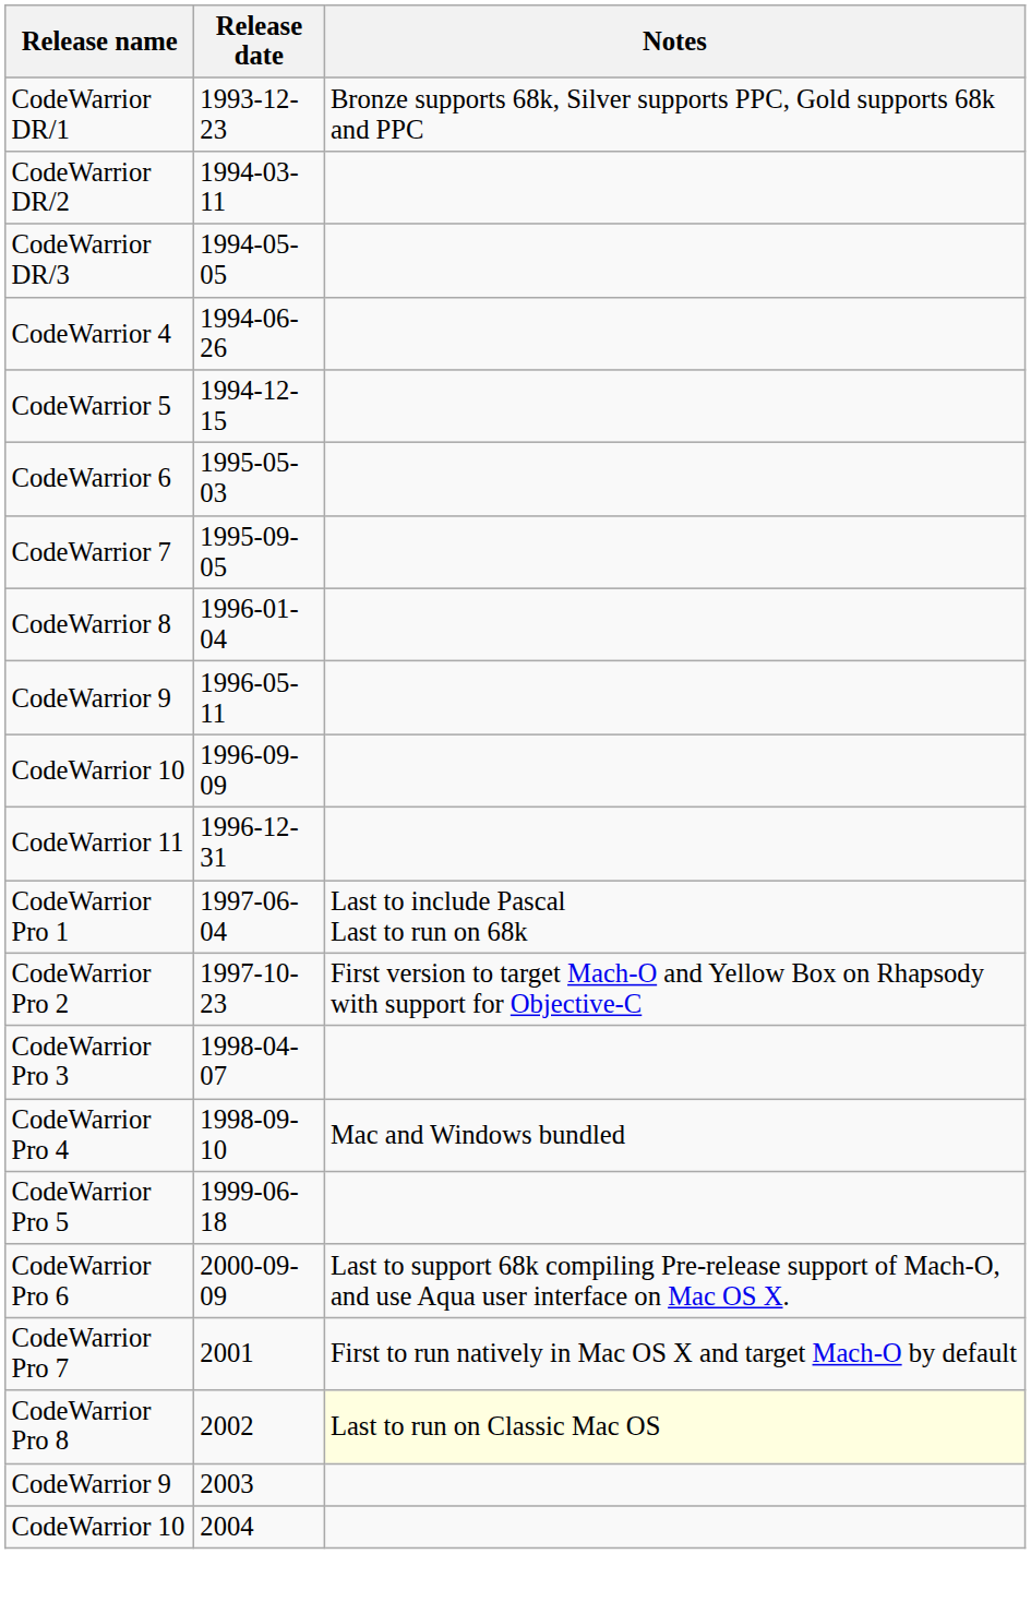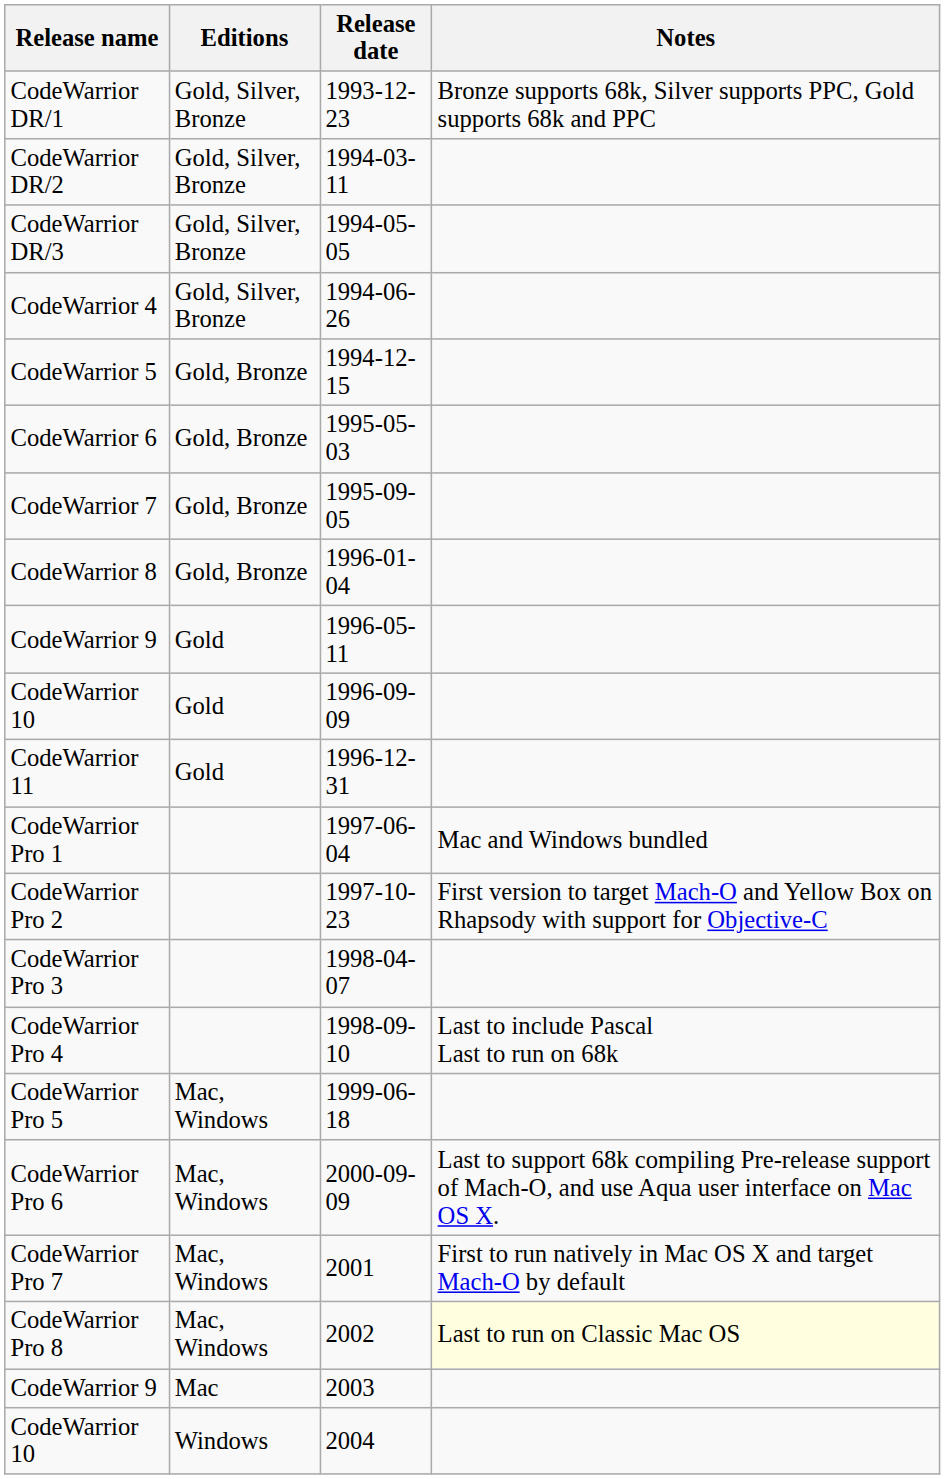+ column: Editions | Gold, Silver, Bronze | Gold, Silver, Bronze | Gold, Silver, Bronze | Gold, Silver, Bronze | Gold, Bronze | Gold, Bronze | Gold, Bronze | Gold, Bronze | Gold | Gold | Gold | Mac, Windows | Mac, Windows | Mac, Windows | Mac, Windows | Mac | Windows
CodeWarrior Pro 1 | Notes: Last to include Pascal Last to run on 68k -> Mac and Windows bundled
CodeWarrior Pro 4 | Notes: Mac and Windows bundled -> Last to include Pascal Last to run on 68k
